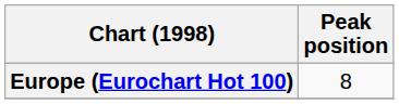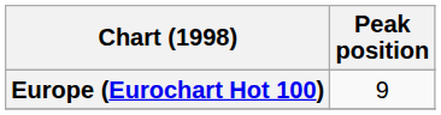Europe (Eurochart Hot 100) | Peak position: 8 -> 9
